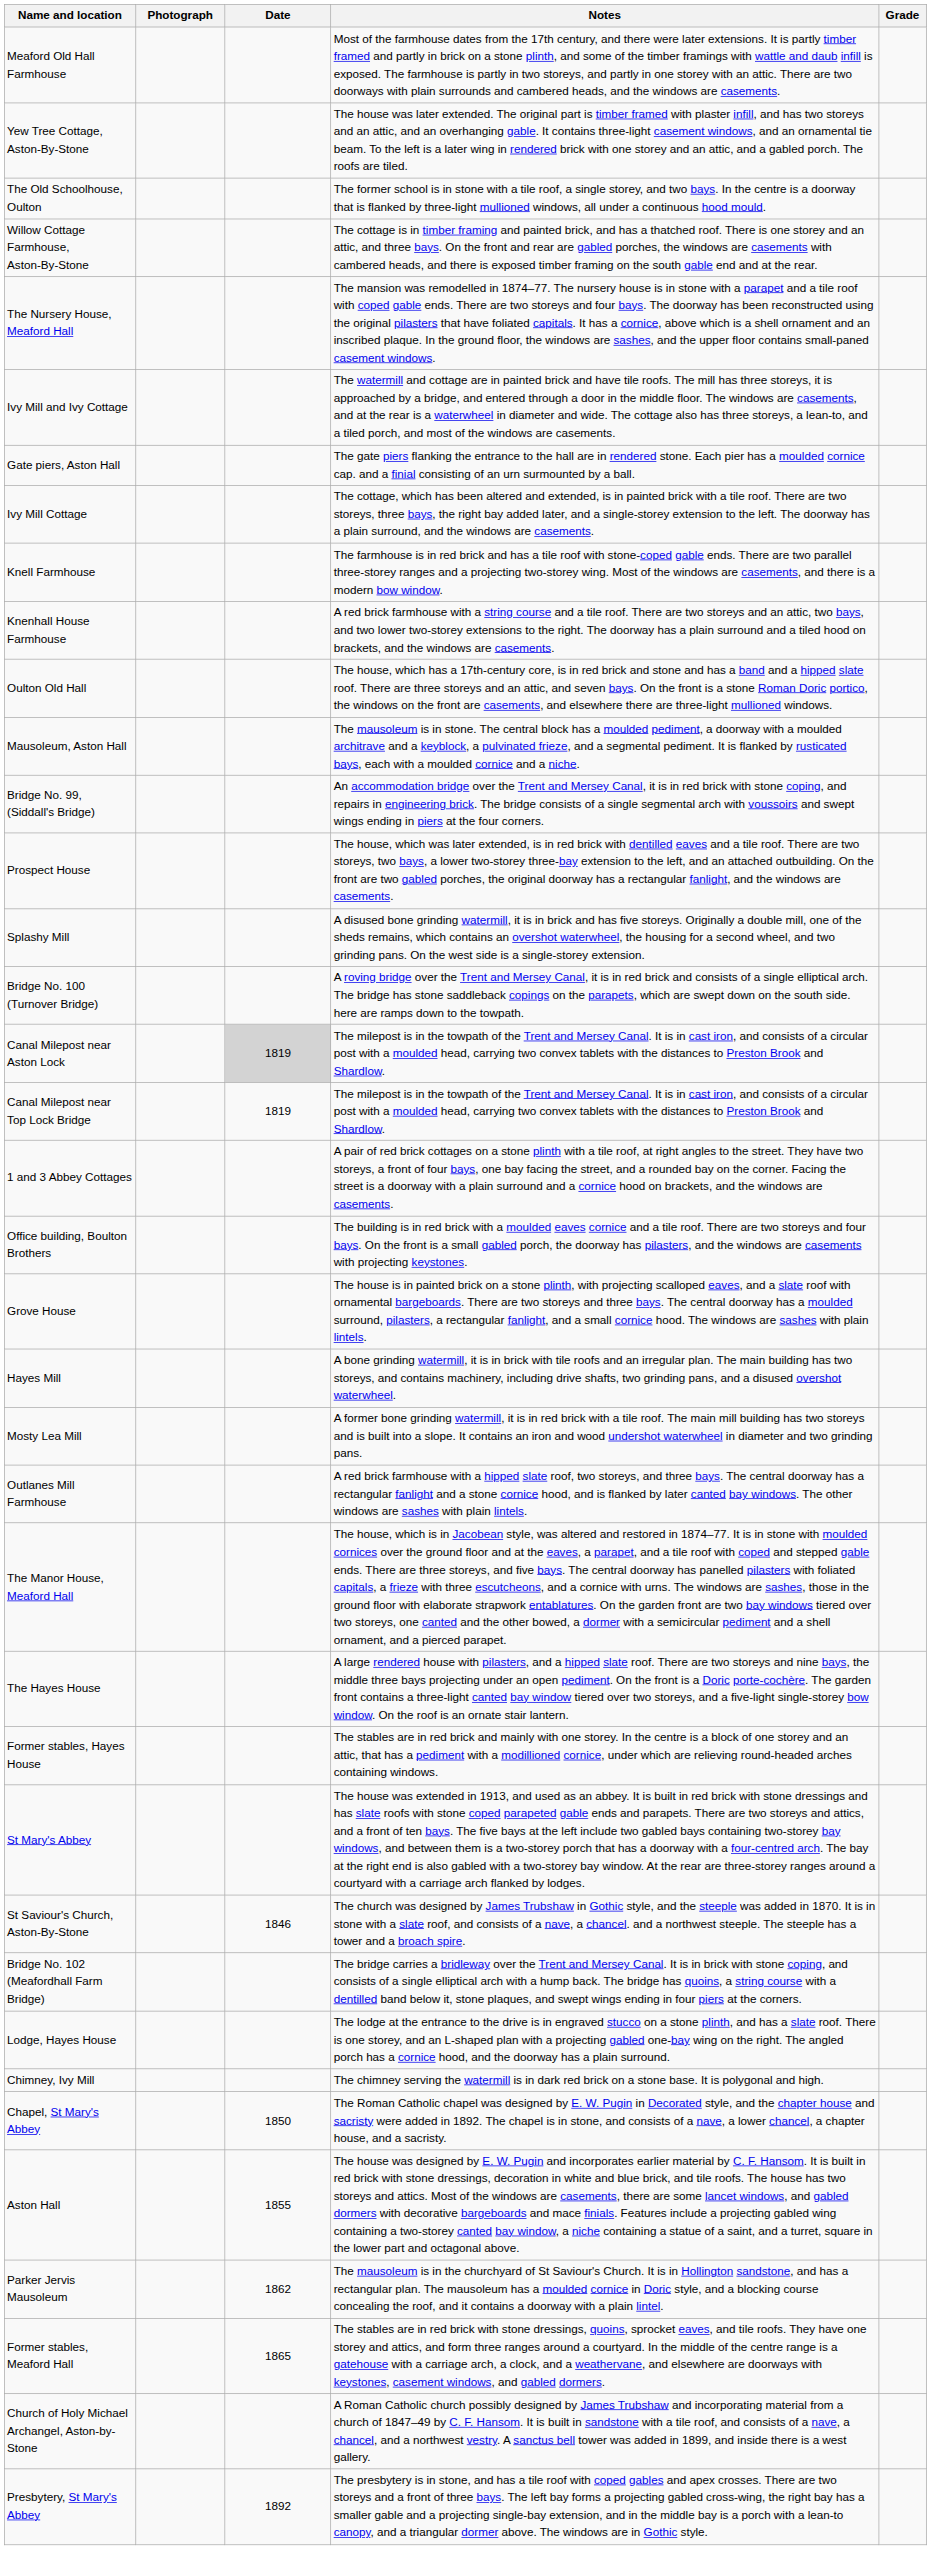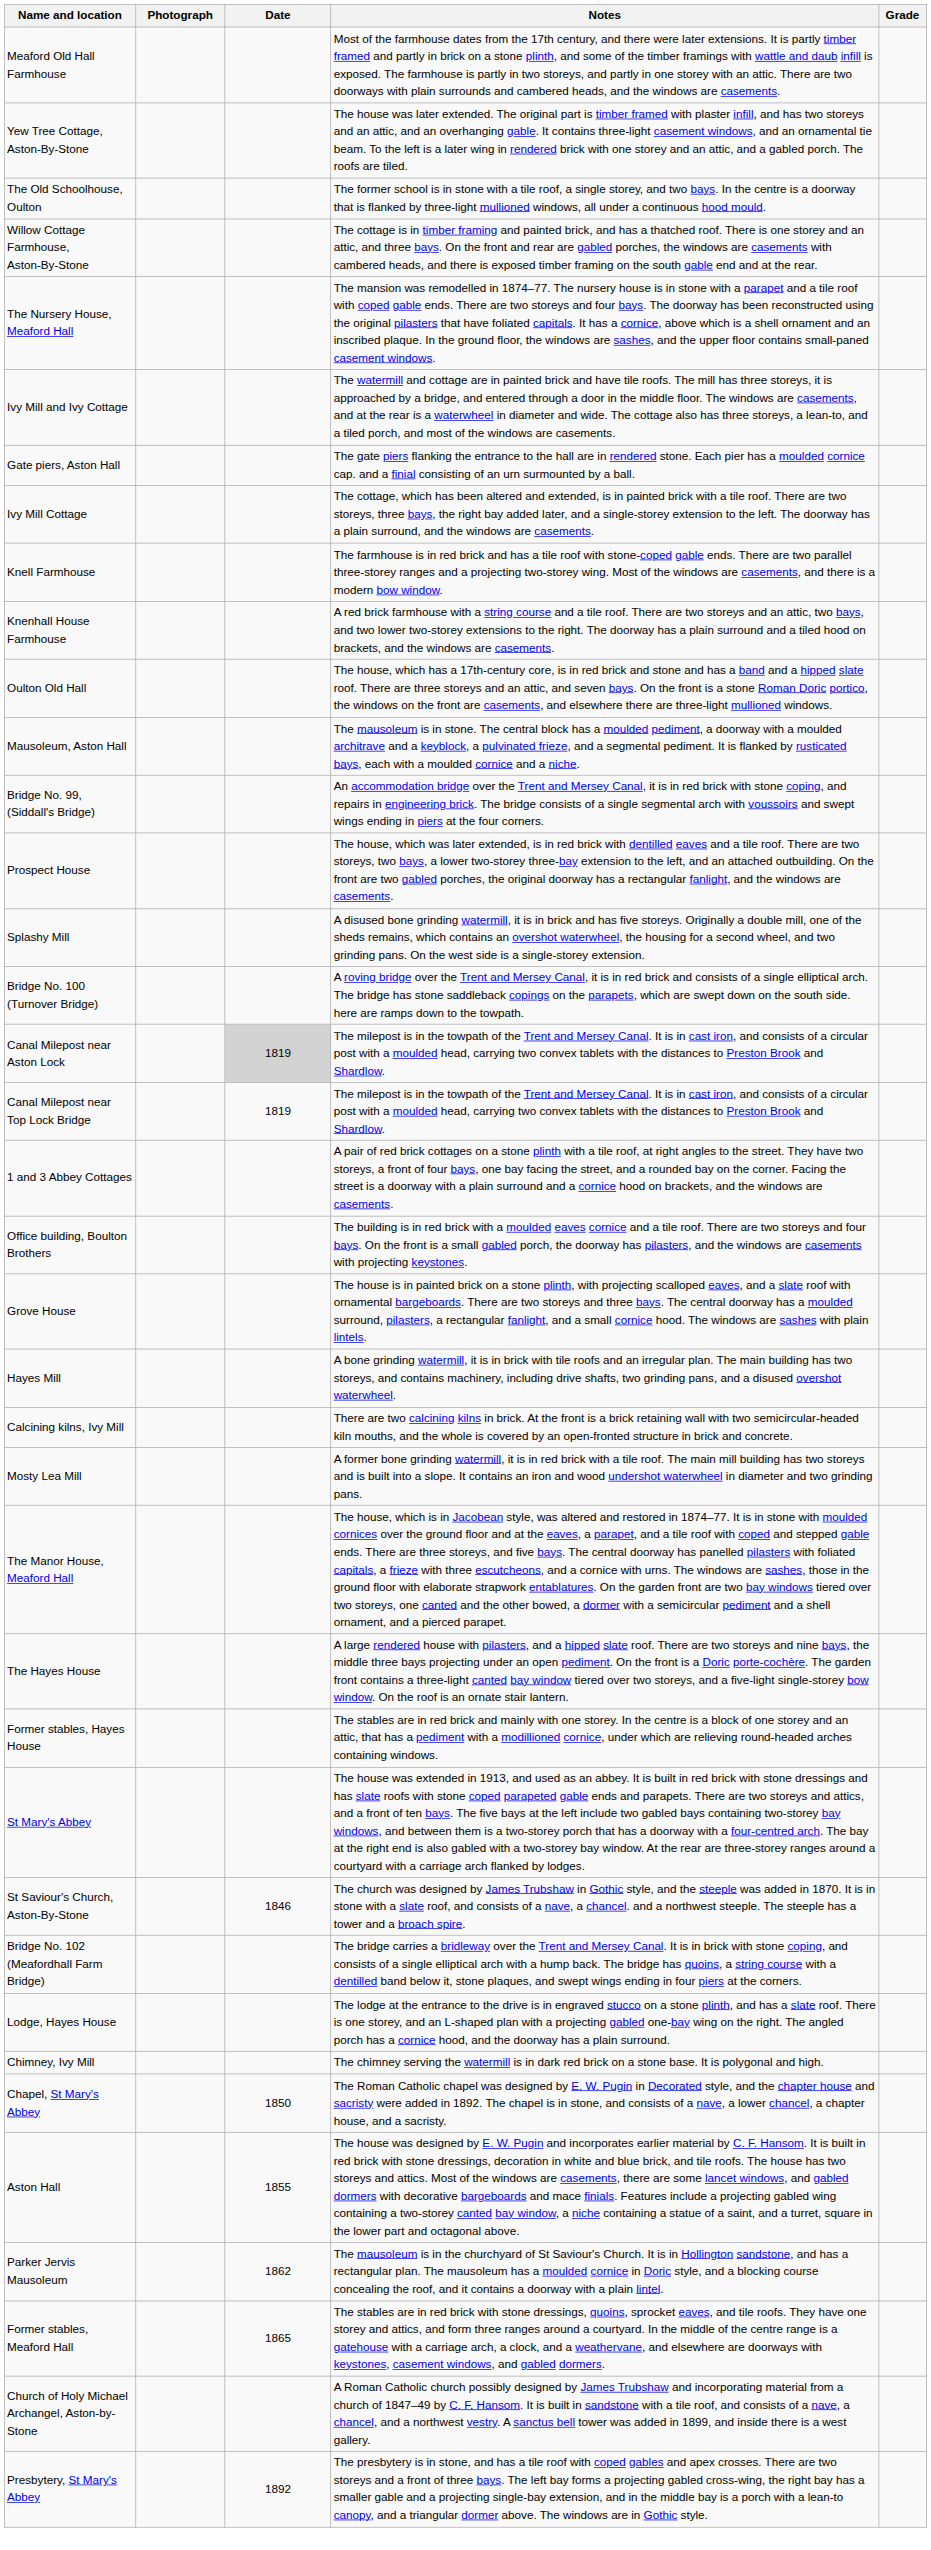+ row: Calcining kilns, Ivy Mill | There are two calcining kilns in brick. At the front is a brick retaining wall with two semicircular-headed kiln mouths, and the whole is covered by an open-fronted structure in brick and concrete.
- row: Outlanes Mill Farmhouse | A red brick farmhouse with a hipped slate roof, two storeys, and three bays. The central doorway has a rectangular fanlight and a stone cornice hood, and is flanked by later canted bay windows. The other windows are sashes with plain lintels.
